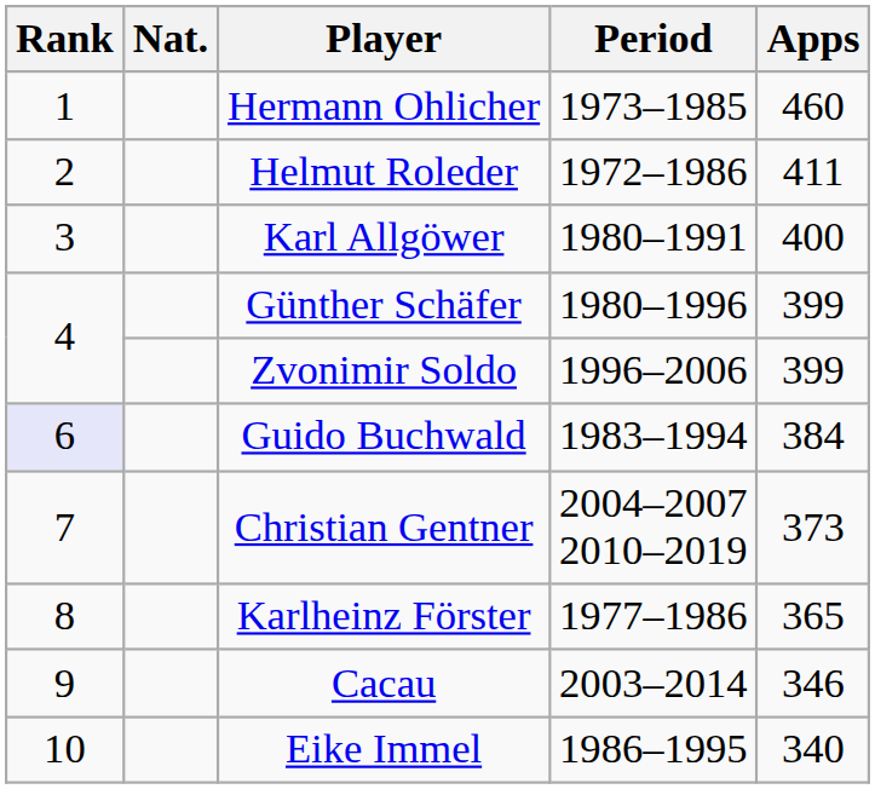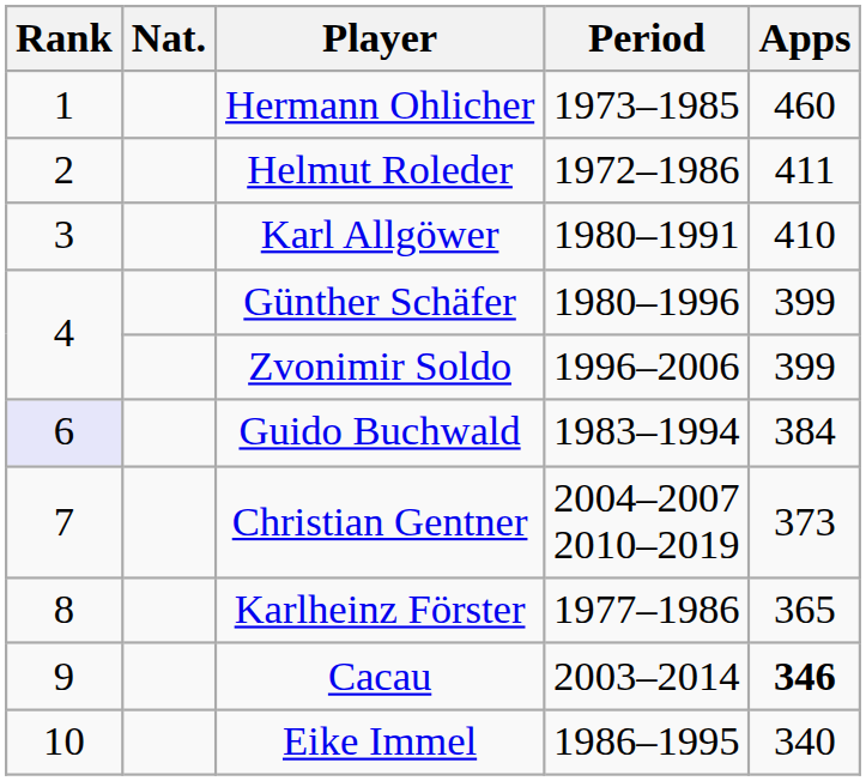Karl Allgöwer | Apps: 400 -> 410
Cacau | Apps: normal -> bold
